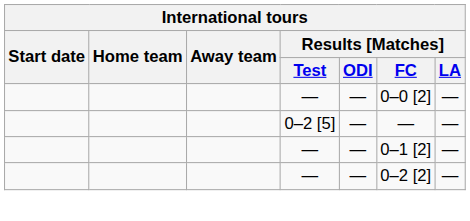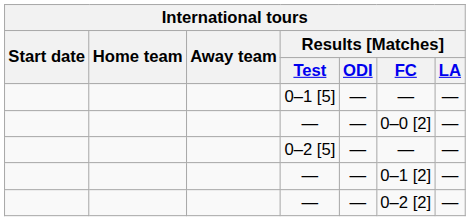+ row: 0–1 [5] | — | — | —
